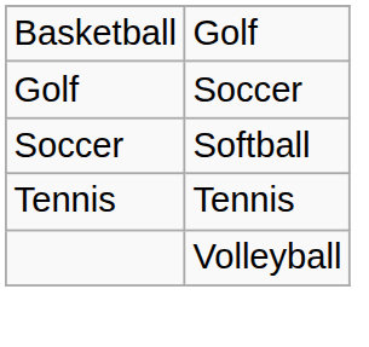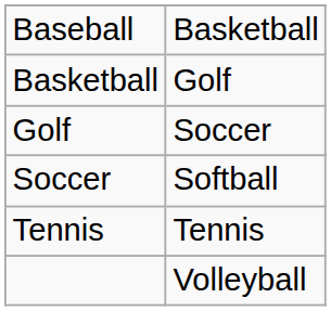+ row: Baseball | Basketball
